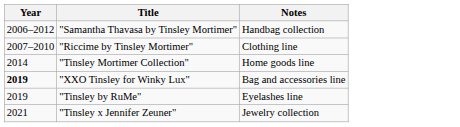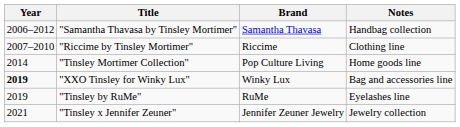+ column: Brand | Samantha Thavasa | Riccime | Pop Culture Living | Winky Lux | RuMe | Jennifer Zeuner Jewelry
